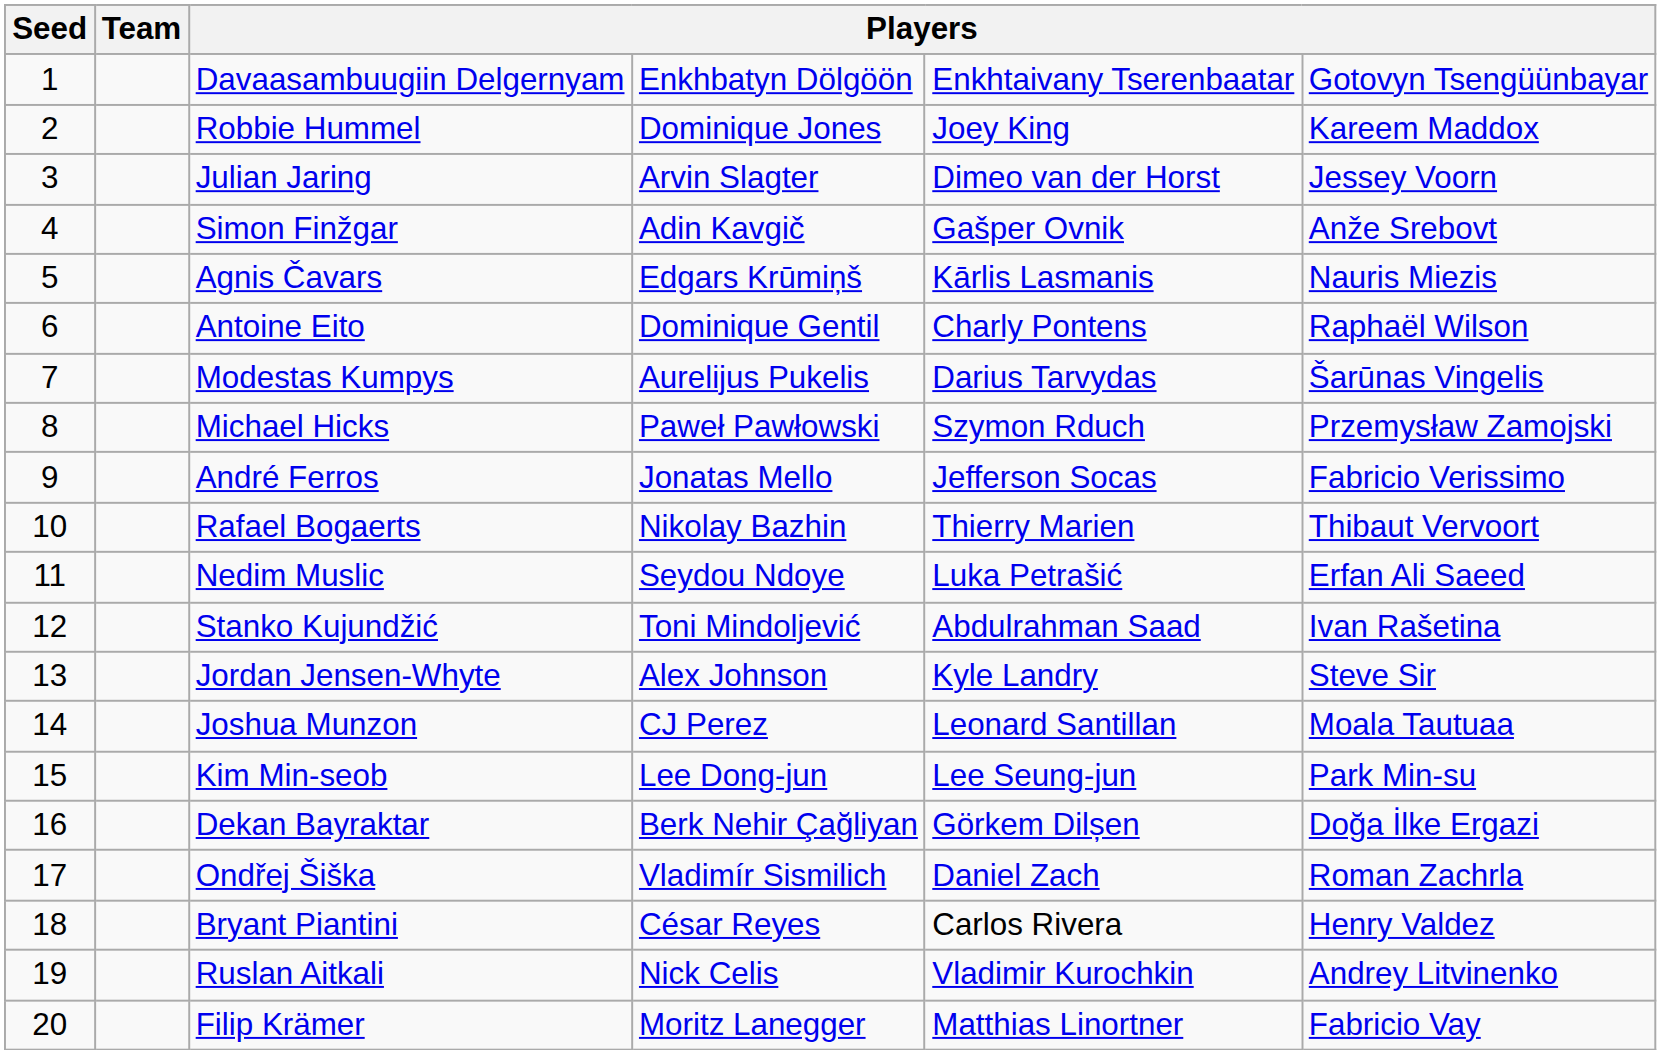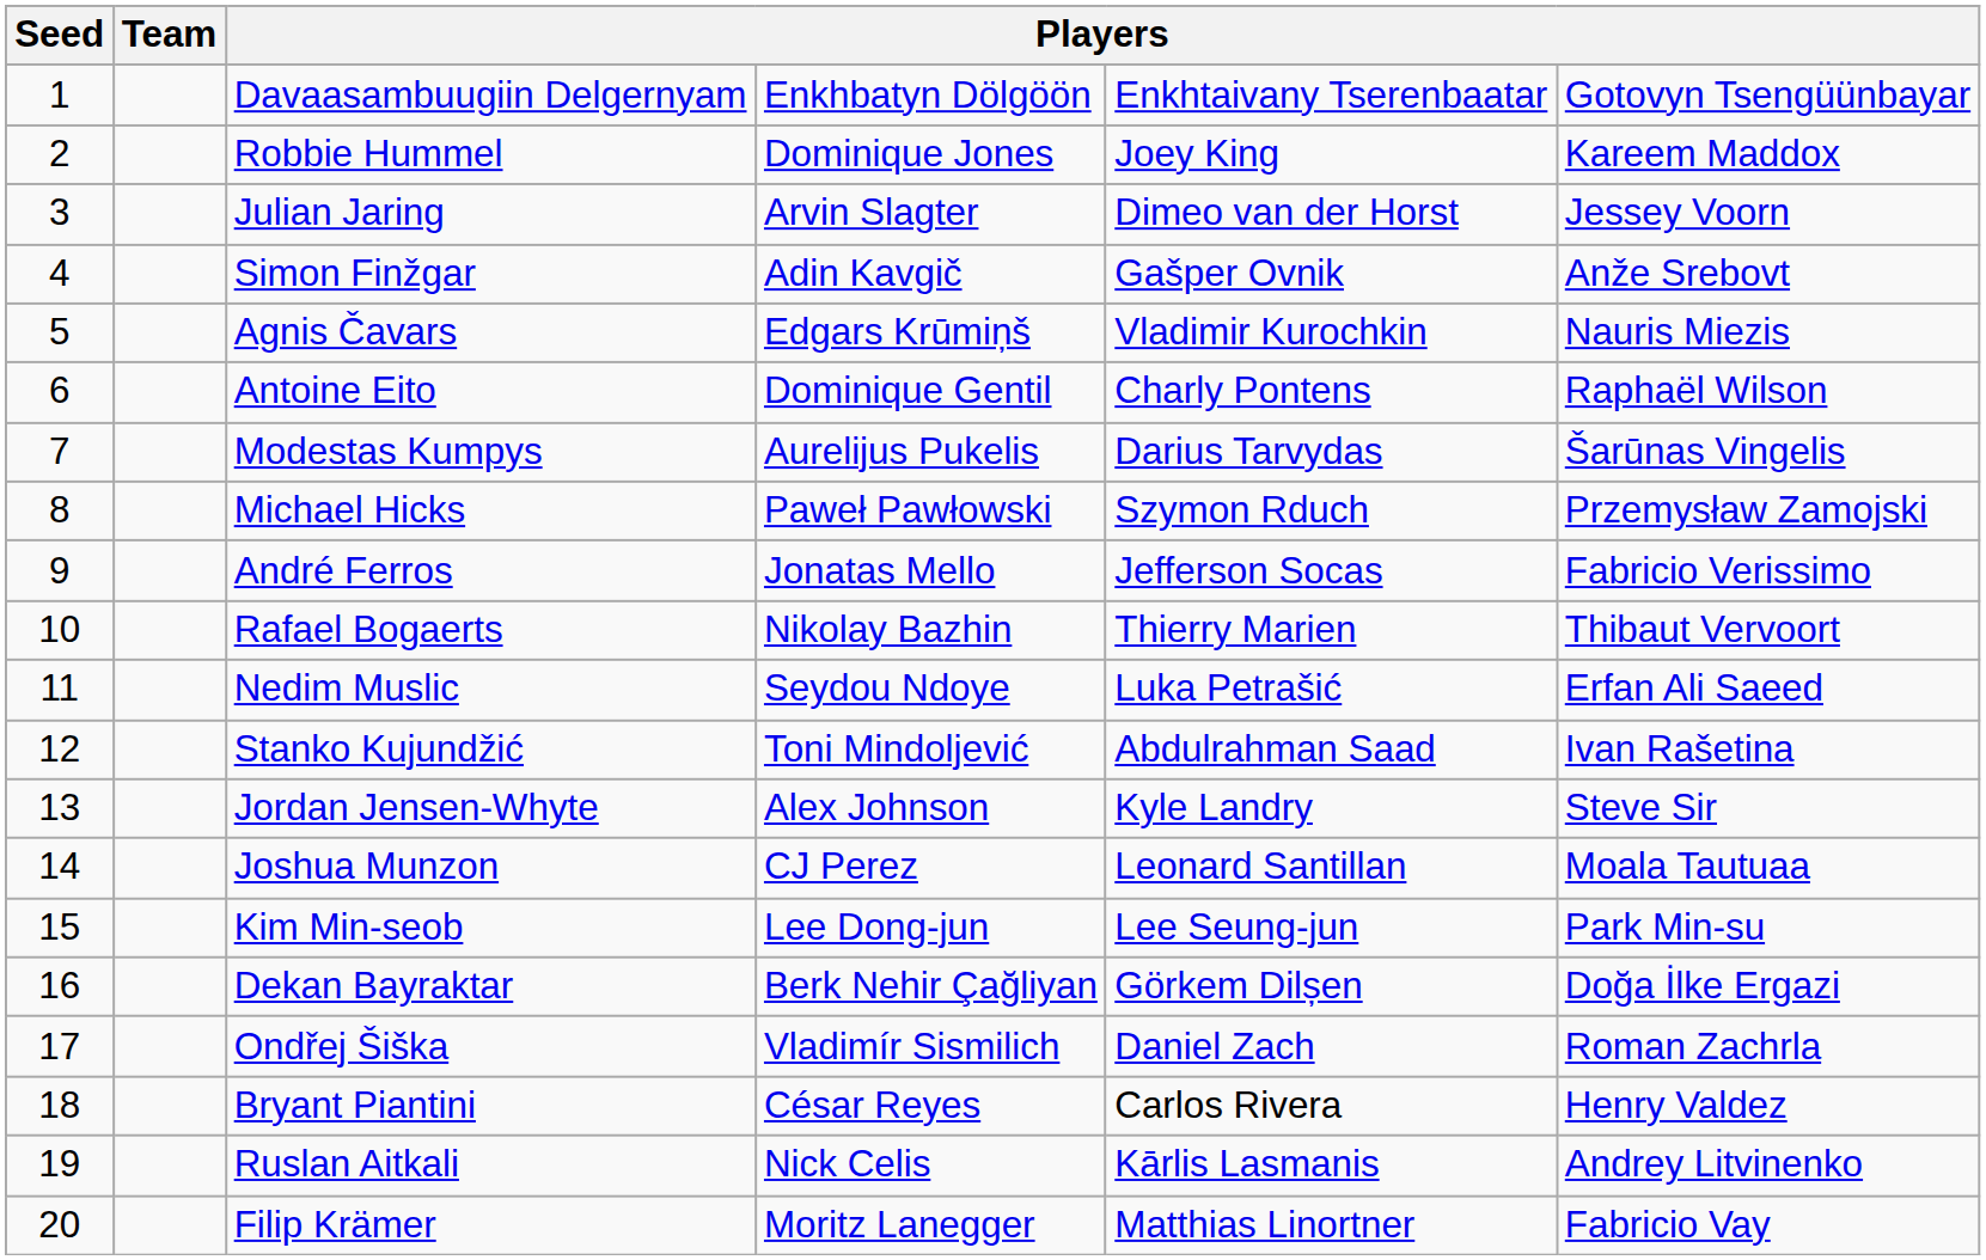Agnis Čavars | column 5: Kārlis Lasmanis -> Vladimir Kurochkin
Ruslan Aitkali | column 5: Vladimir Kurochkin -> Kārlis Lasmanis
